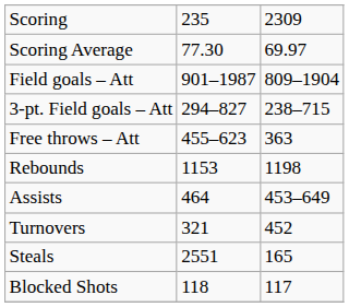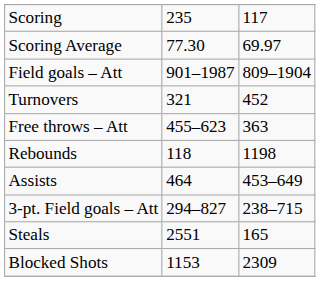Scoring | column 3: 2309 -> 117
rows swapped: 3-pt. Field goals – Att <-> Turnovers
Rebounds | column 2: 1153 -> 118
Blocked Shots | column 2: 118 -> 1153
Blocked Shots | column 3: 117 -> 2309
